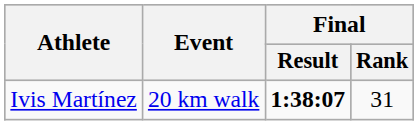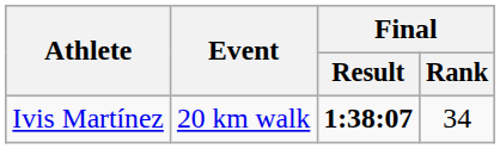Ivis Martínez | Final / Rank: 31 -> 34
